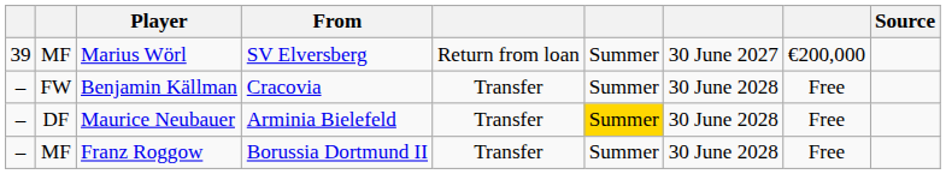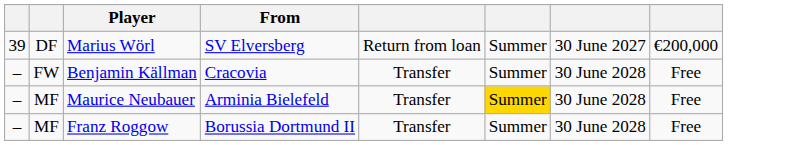- column: Source
Marius Wörl | column 2: MF -> DF
Maurice Neubauer | column 2: DF -> MF
